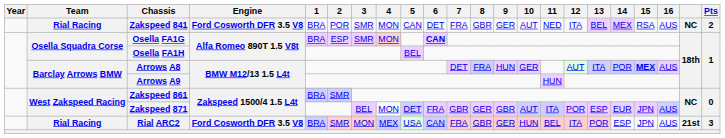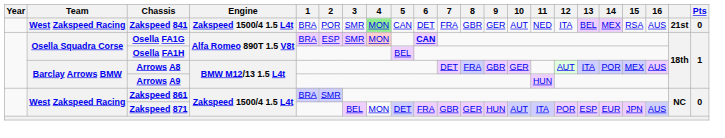Zakspeed 841 | Team: Rial Racing -> West Zakspeed Racing
Zakspeed 841 | Engine: Ford Cosworth DFR 3.5 V8 -> Zakspeed 1500/4 1.5 L4t
Zakspeed 841 | 4: no background -> lightgreen background
Zakspeed 841 | column 21: NC -> 21st
Zakspeed 841 | Pts: 2 -> 0
Arrows A8 | 9: HUN -> GBR
Arrows A8 | 15: bold -> normal
Zakspeed 871 | 9: GBR -> HUN
- row: Rial Racing | Rial ARC2 | Ford Cosworth DFR 3.5 V8 | BRA | SMR | MON | MEX | USA | CAN | FRA | GBR | GER | HUN | BEL | ITA | POR | ESP | JPN | AUS | 21st | 3
